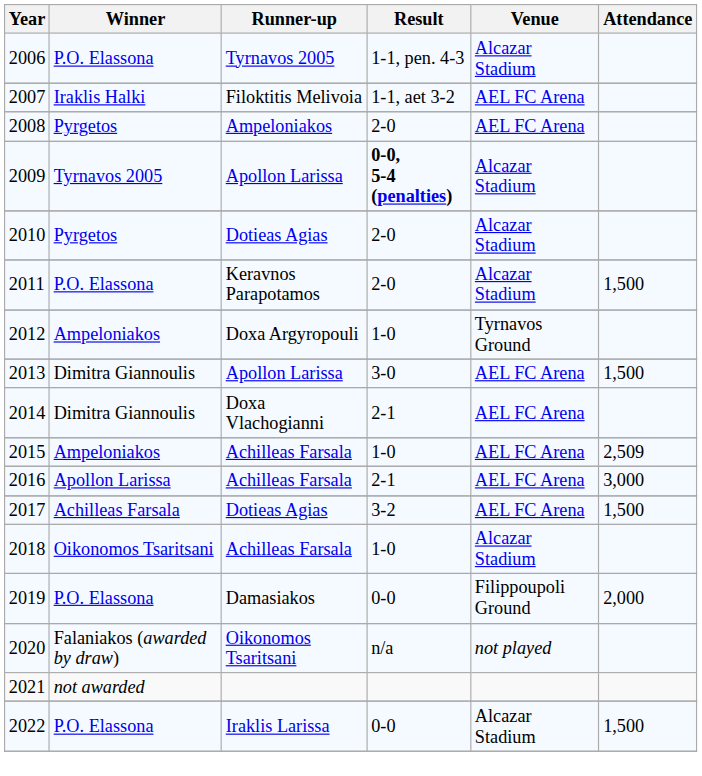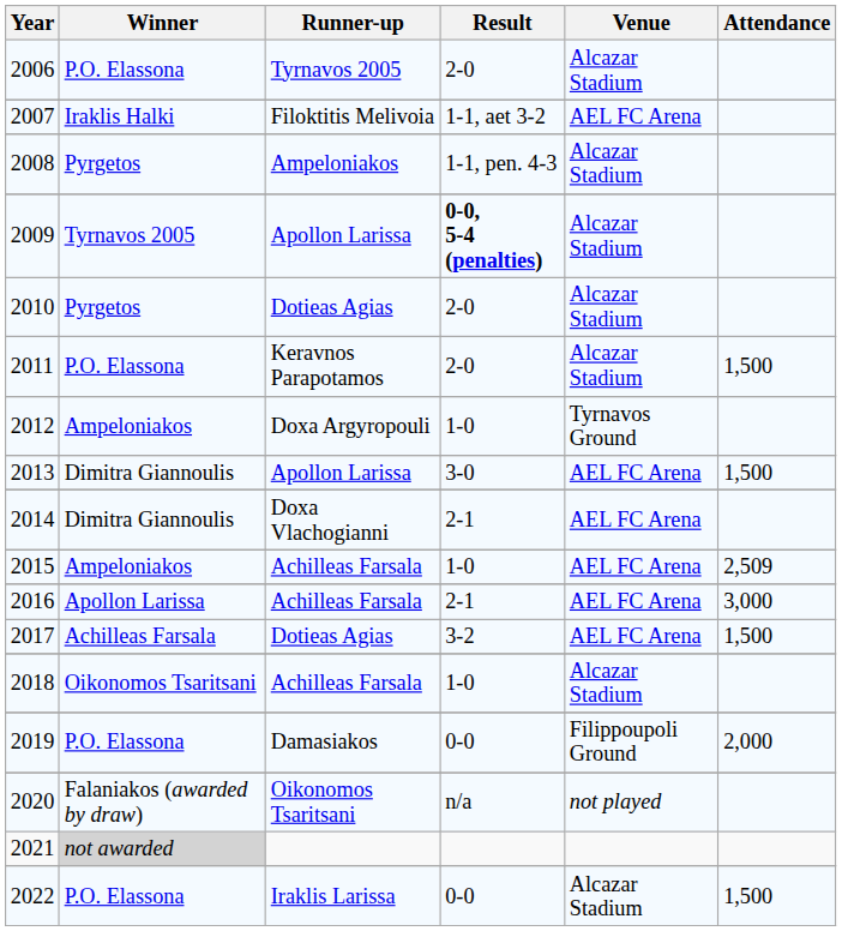2006 | Result: 1-1, pen. 4-3 -> 2-0
2008 | Result: 2-0 -> 1-1, pen. 4-3
2008 | Venue: AEL FC Arena -> Alcazar Stadium
2021 | Winner: no background -> lightgrey background
